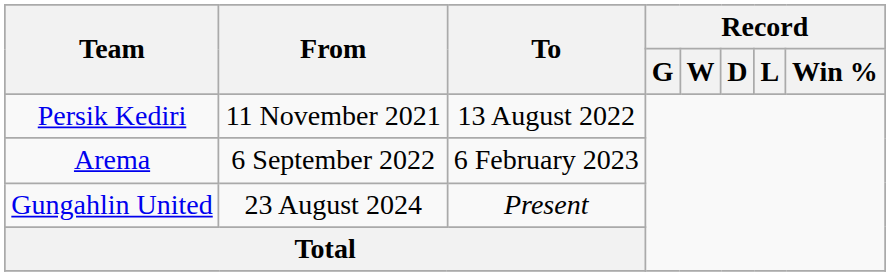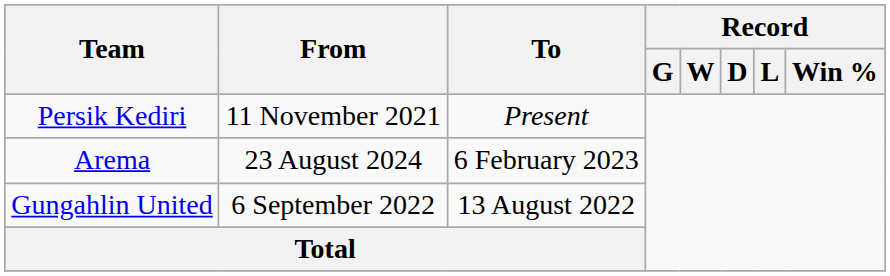Persik Kediri | To: 13 August 2022 -> Present
Arema | From: 6 September 2022 -> 23 August 2024
Gungahlin United | From: 23 August 2024 -> 6 September 2022
Gungahlin United | To: Present -> 13 August 2022
